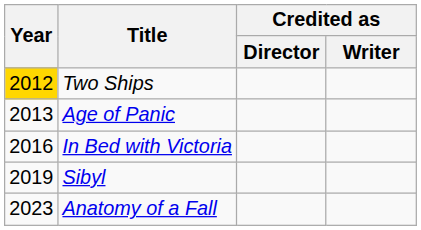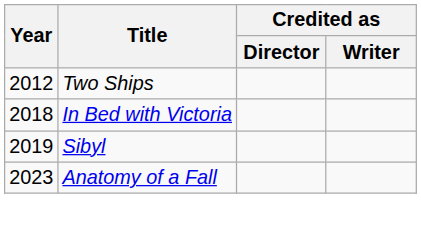Two Ships | Year: gold background -> no background
- row: 2013 | Age of Panic
In Bed with Victoria | Year: 2016 -> 2018
